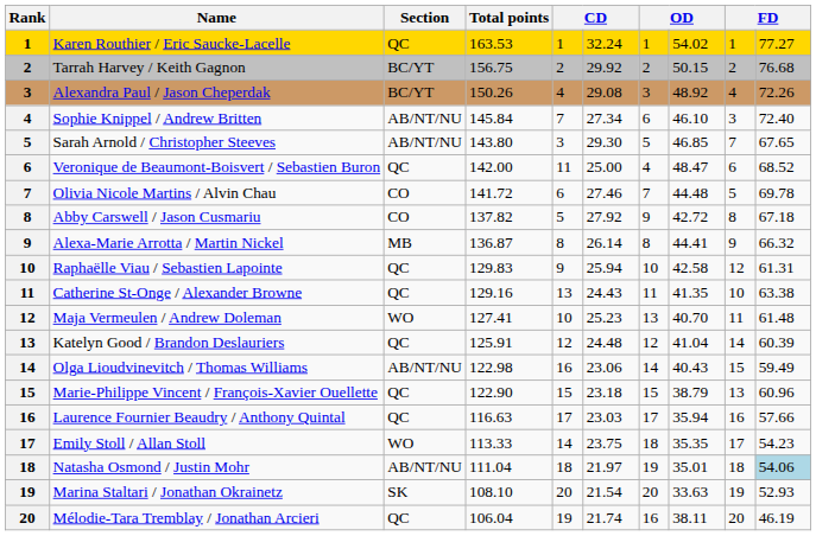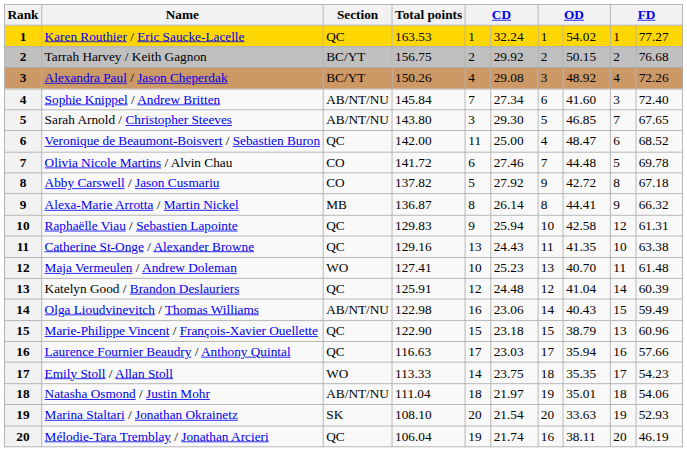Sophie Knippel / Andrew Britten | column 8: 46.10 -> 41.60
Natasha Osmond / Justin Mohr | column 10: lightblue background -> no background
